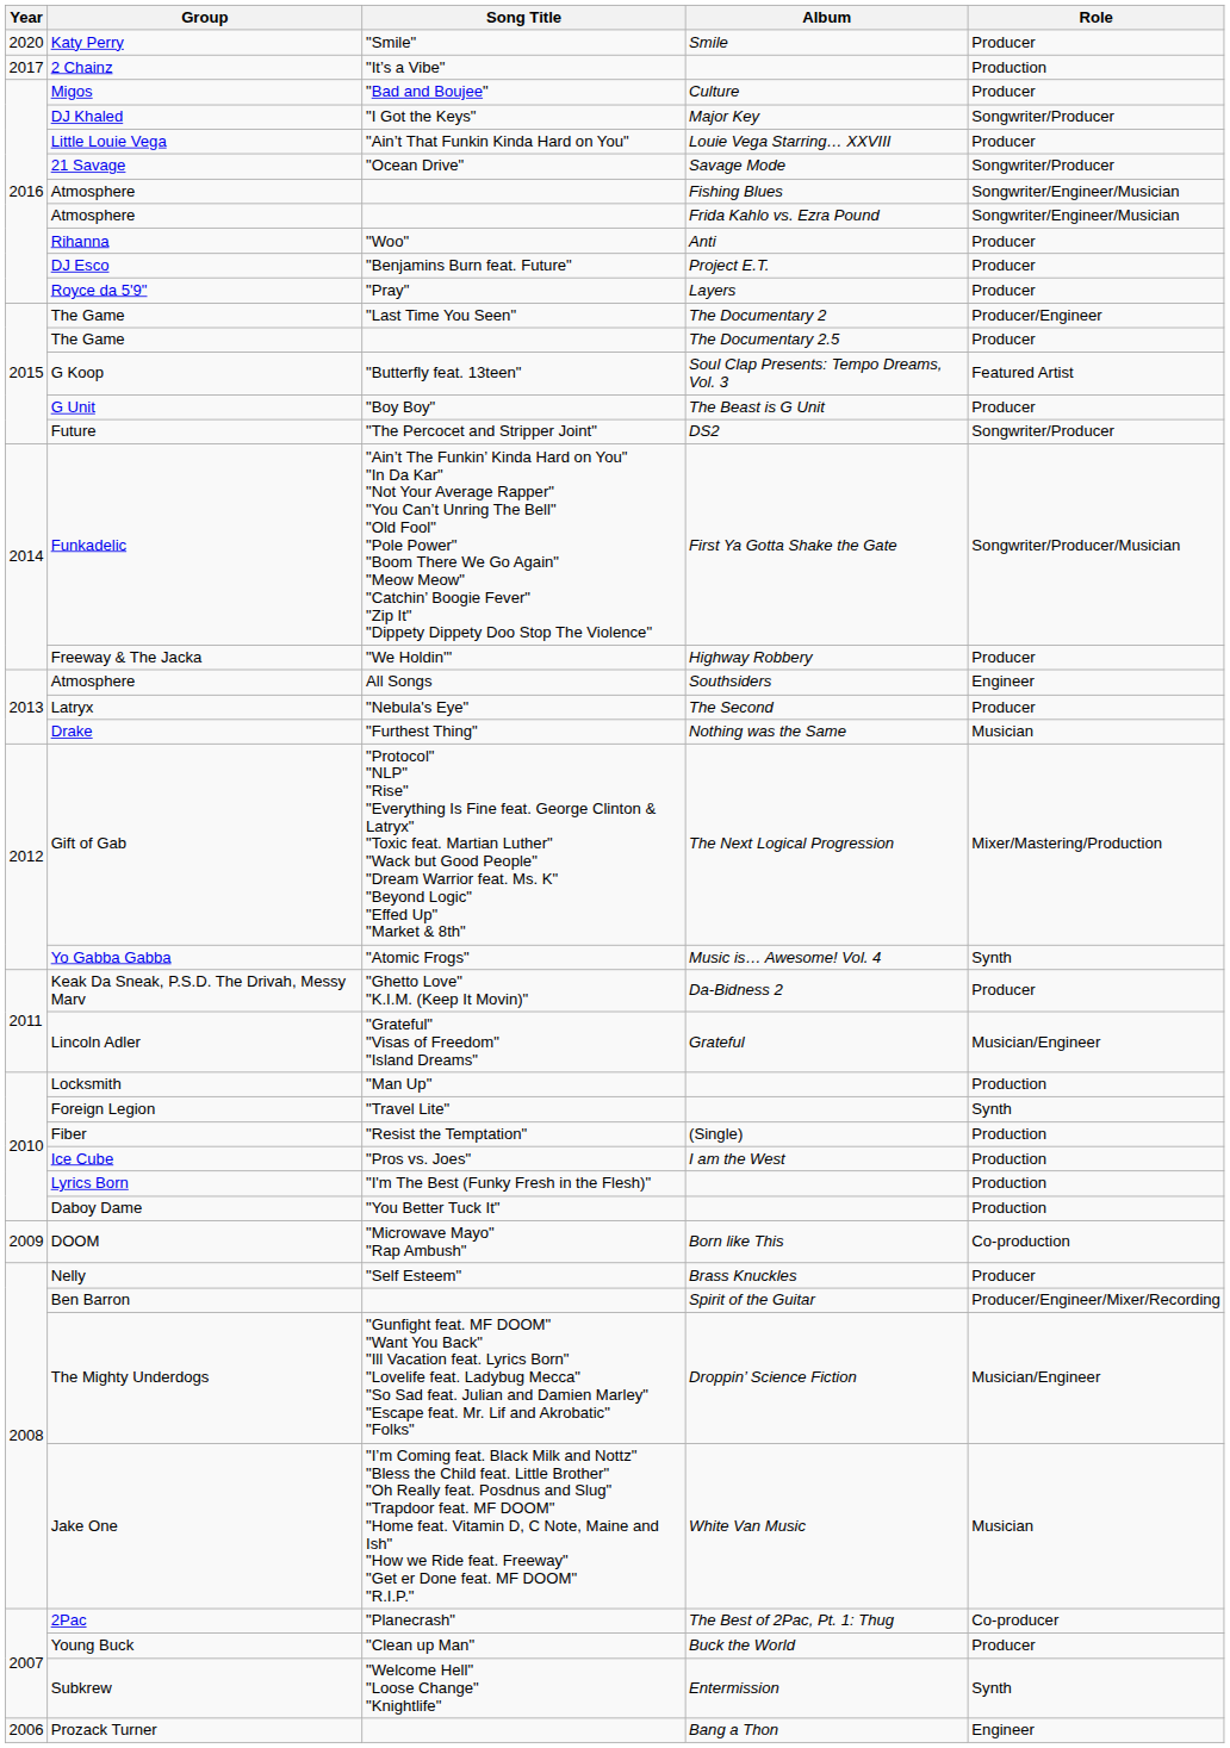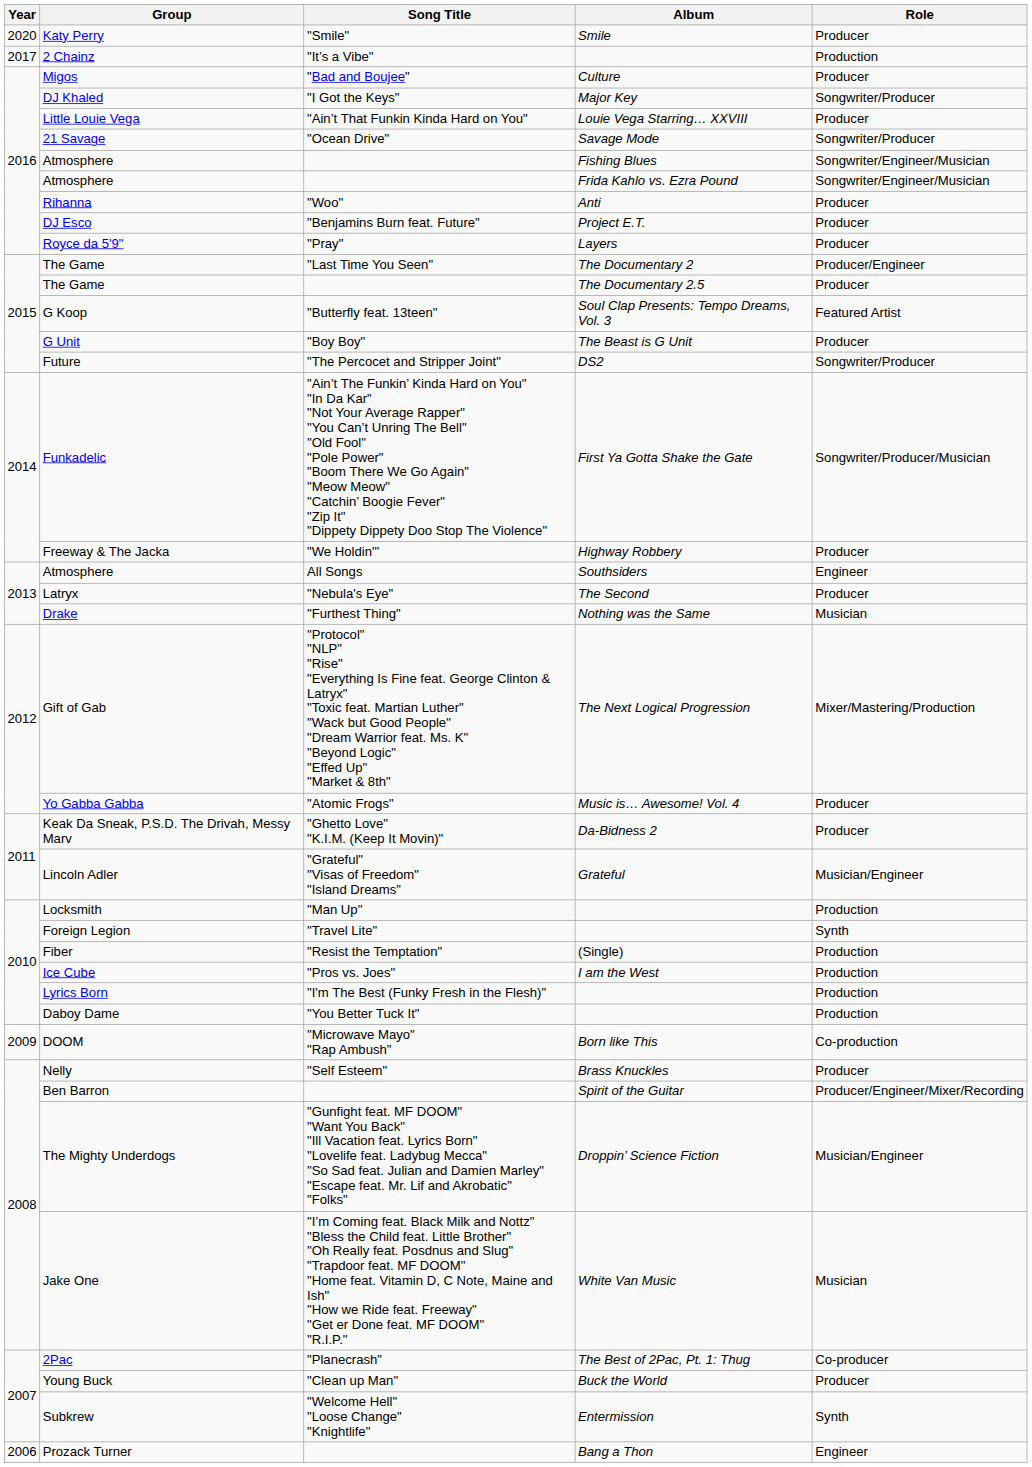Yo Gabba Gabba | Role: Synth -> Producer
